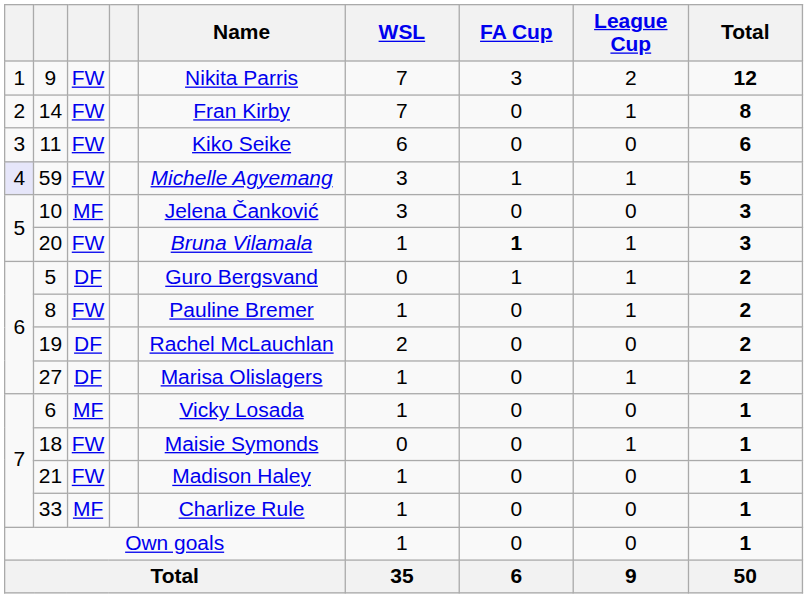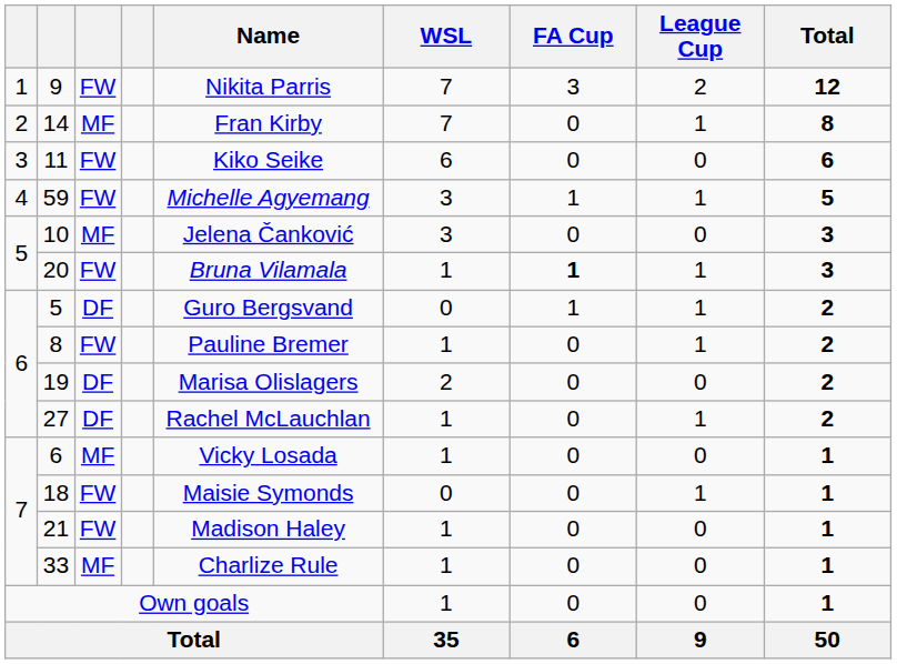14 | column 3: FW -> MF
59 | column 1: lavender background -> no background
19 | Name: Rachel McLauchlan -> Marisa Olislagers
27 | Name: Marisa Olislagers -> Rachel McLauchlan
